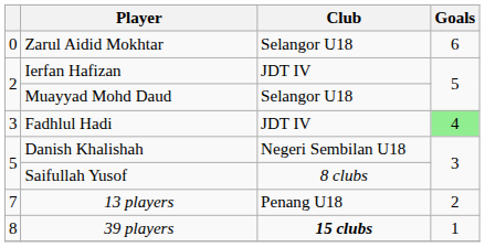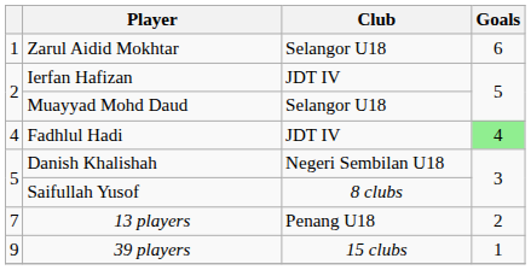Zarul Aidid Mokhtar | column 1: 0 -> 1
Fadhlul Hadi | column 1: 3 -> 4
39 players | column 1: 8 -> 9
39 players | Club: bold -> normal
